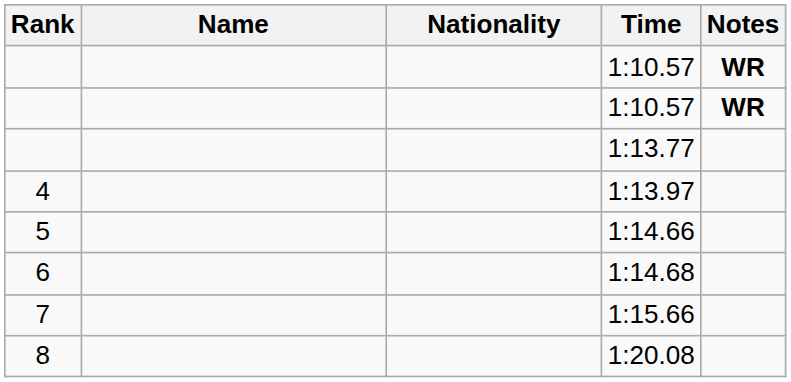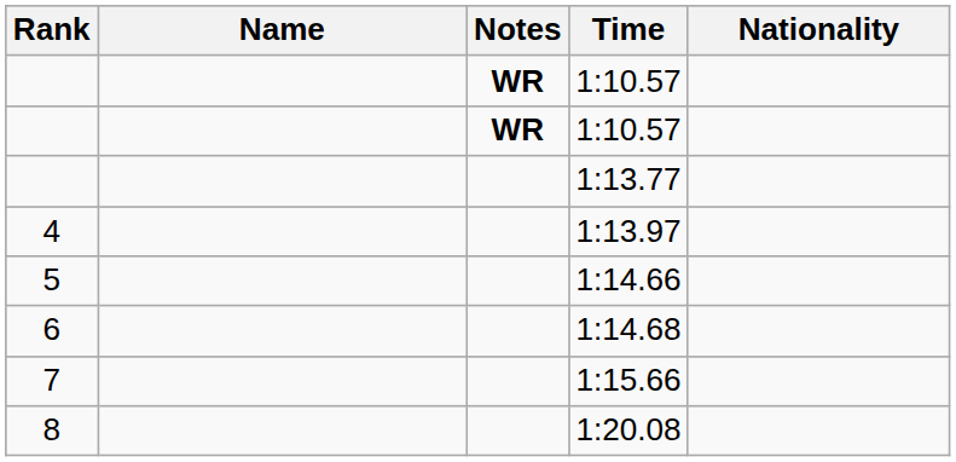columns swapped: Nationality <-> Notes
